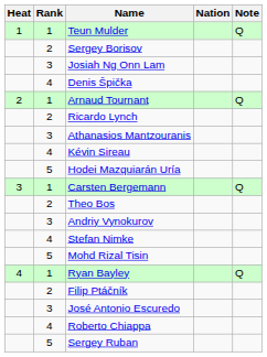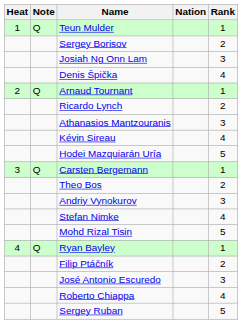columns swapped: Rank <-> Note
